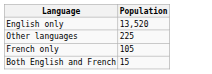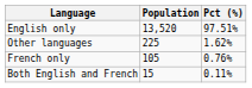+ column: Pct (%) | 97.51% | 1.62% | 0.76% | 0.11%
